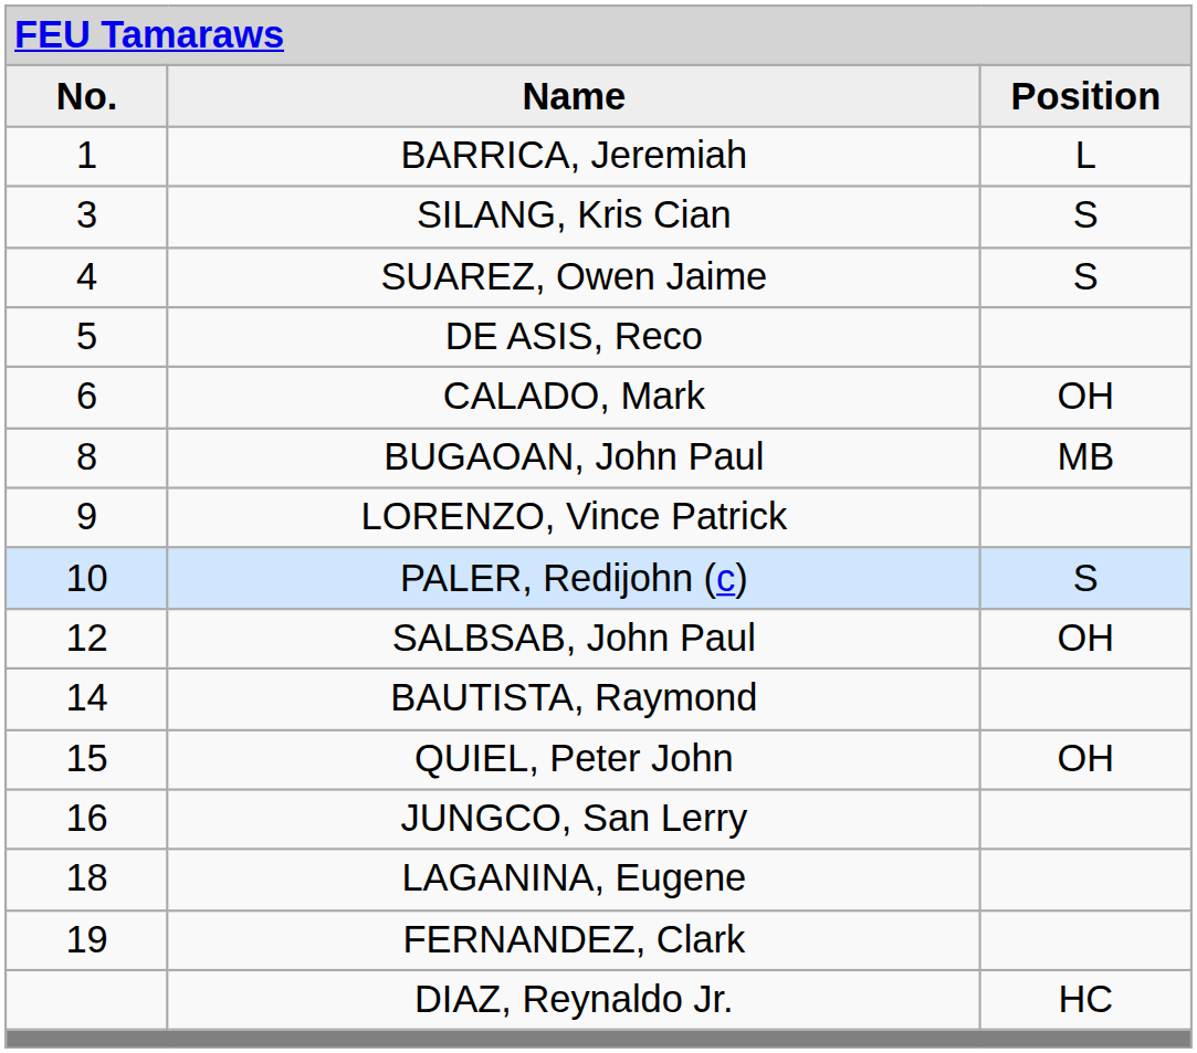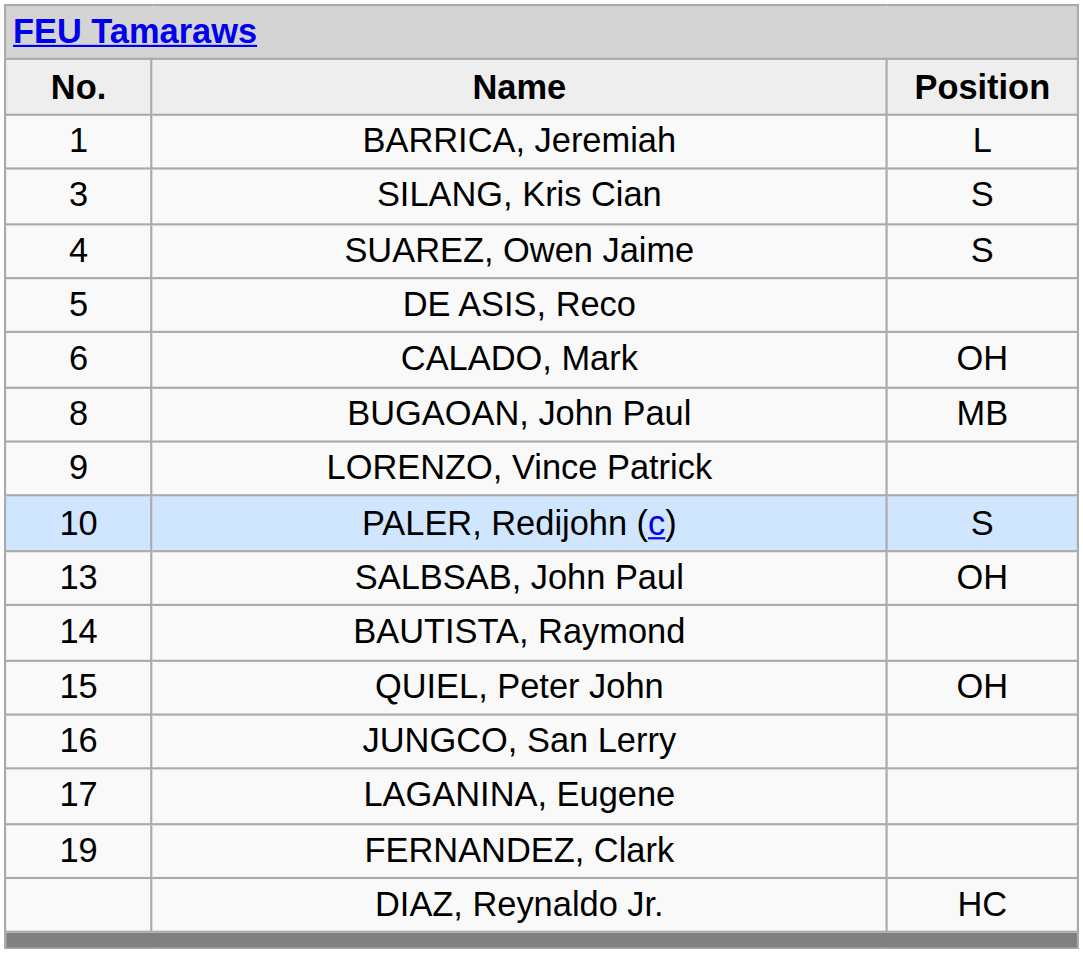SALBSAB, John Paul | column 1: 12 -> 13
LAGANINA, Eugene | column 1: 18 -> 17
